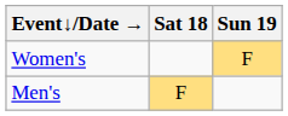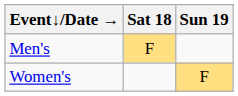rows swapped: Men's <-> Women's
